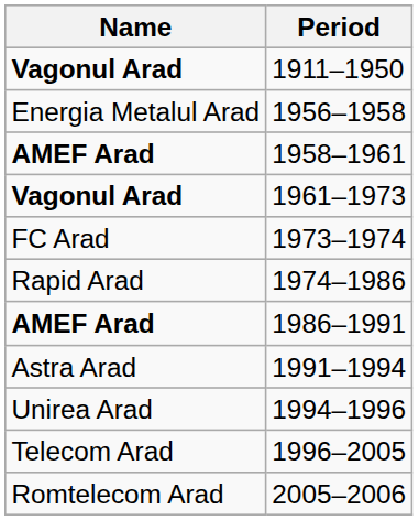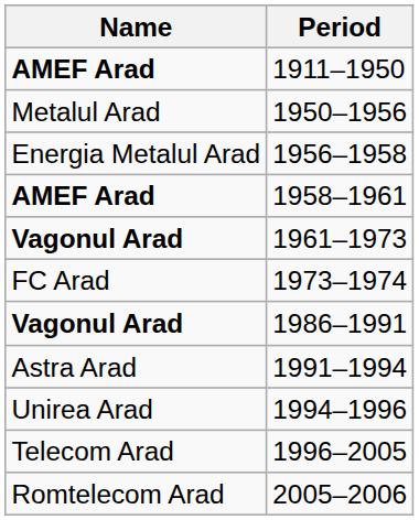1911–1950 | Name: Vagonul Arad -> AMEF Arad
+ row: Metalul Arad | 1950–1956
- row: Rapid Arad | 1974–1986
1986–1991 | Name: AMEF Arad -> Vagonul Arad
